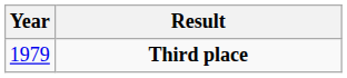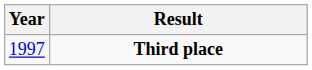Third place | Year: 1979 -> 1997
